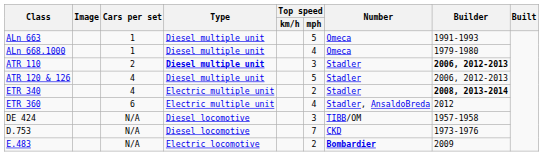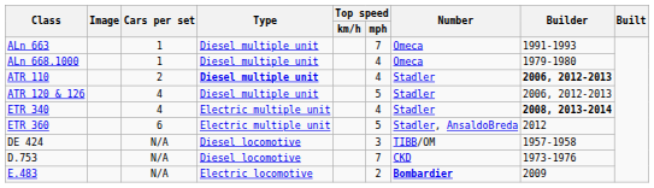ALn 663 | Top speed / mph: 5 -> 7
ATR 110 | Top speed / mph: 3 -> 4
ETR 340 | Top speed / mph: 2 -> 4
ETR 360 | Top speed / mph: 4 -> 5
